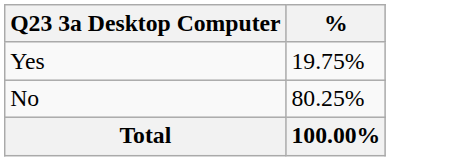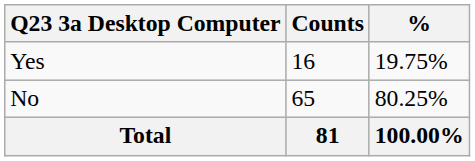+ column: Counts | 16 | 65 | 81
